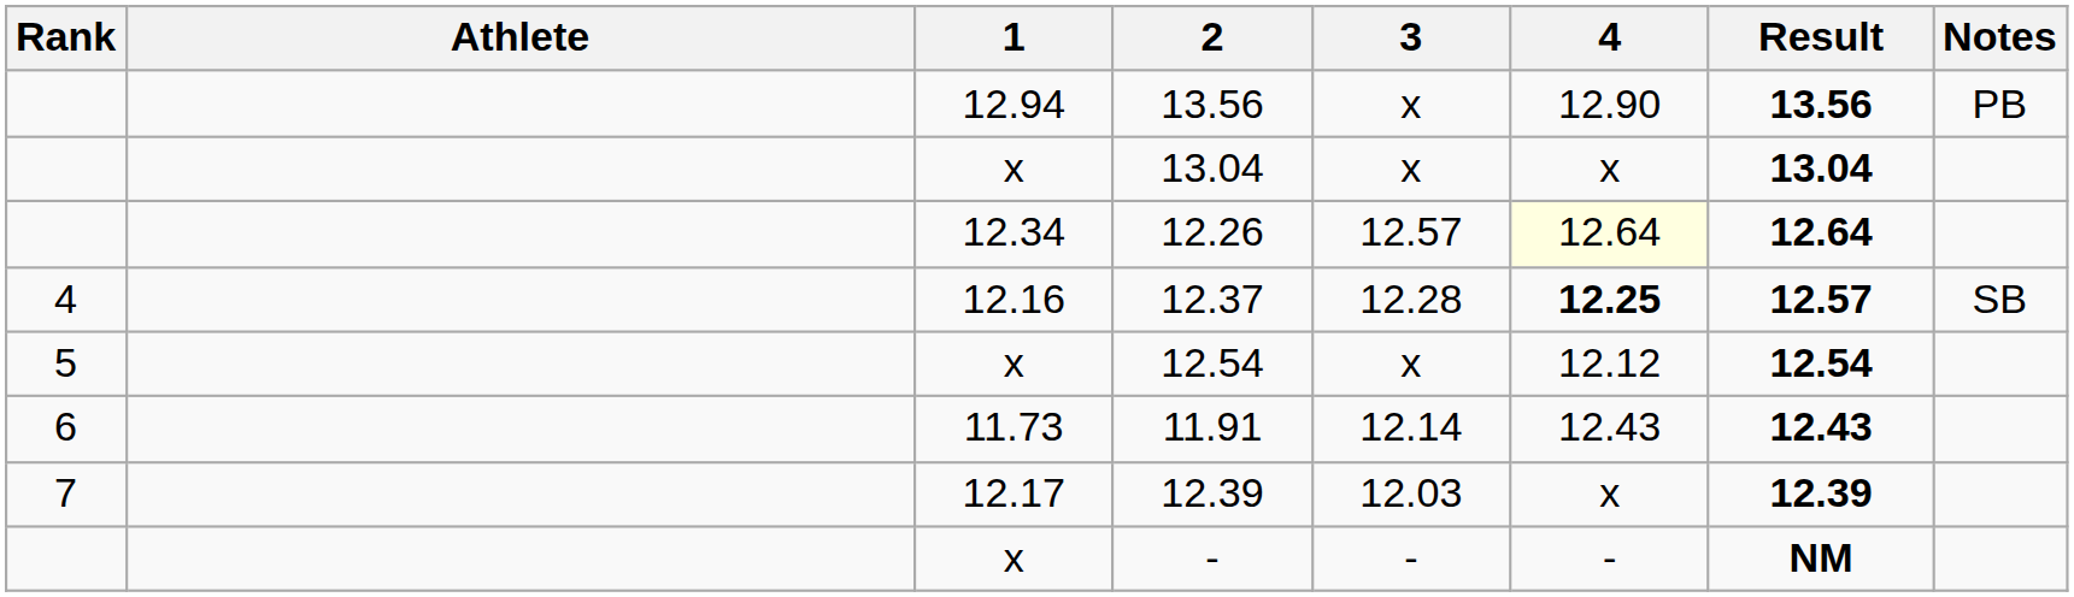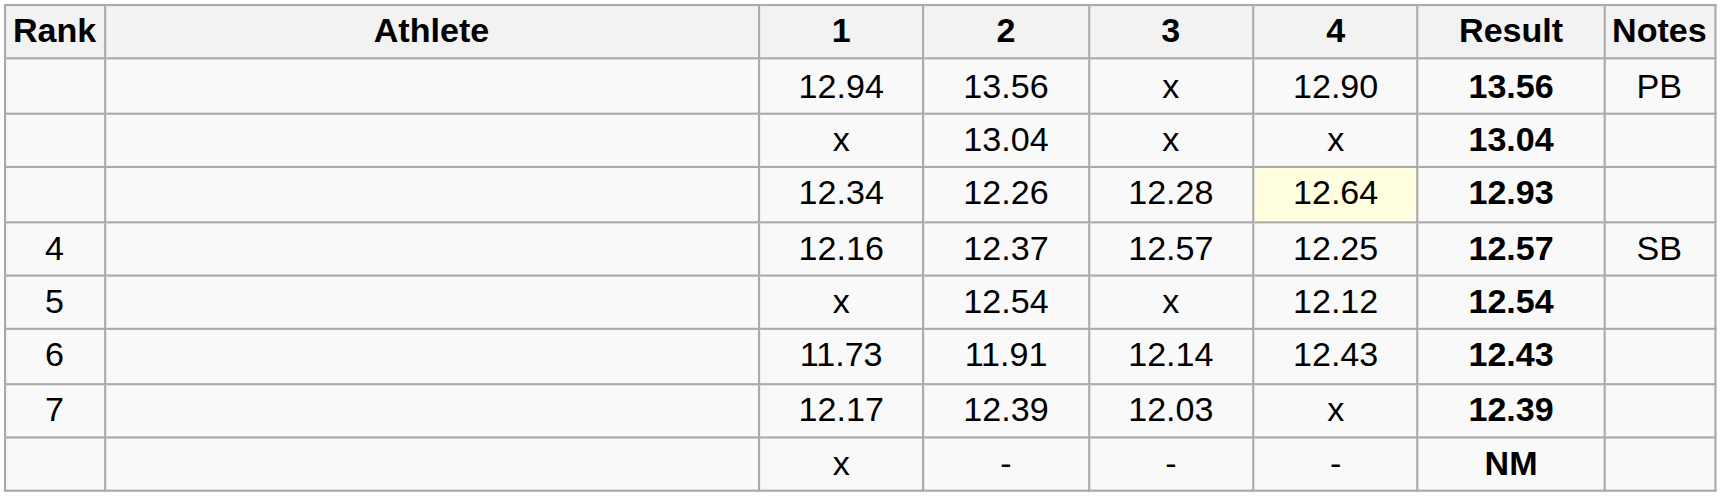12.26 | 3: 12.57 -> 12.28
12.26 | Result: 12.64 -> 12.93
12.37 | 3: 12.28 -> 12.57
12.37 | 4: bold -> normal
